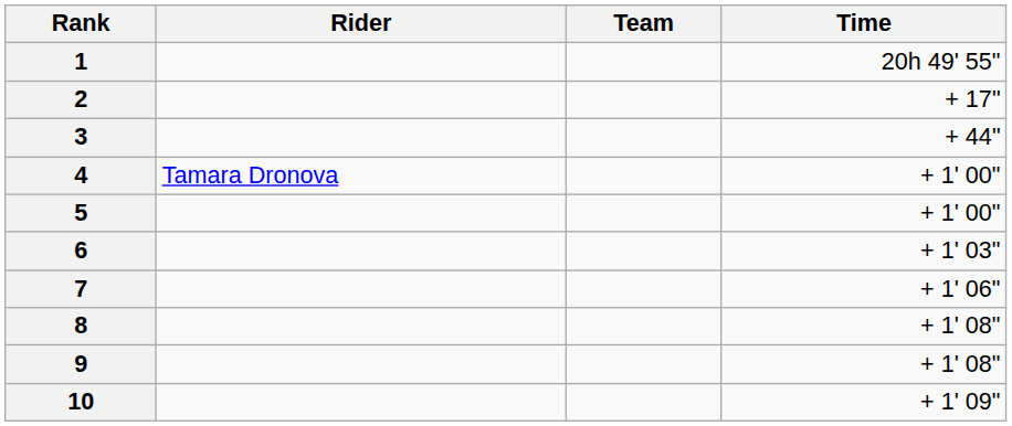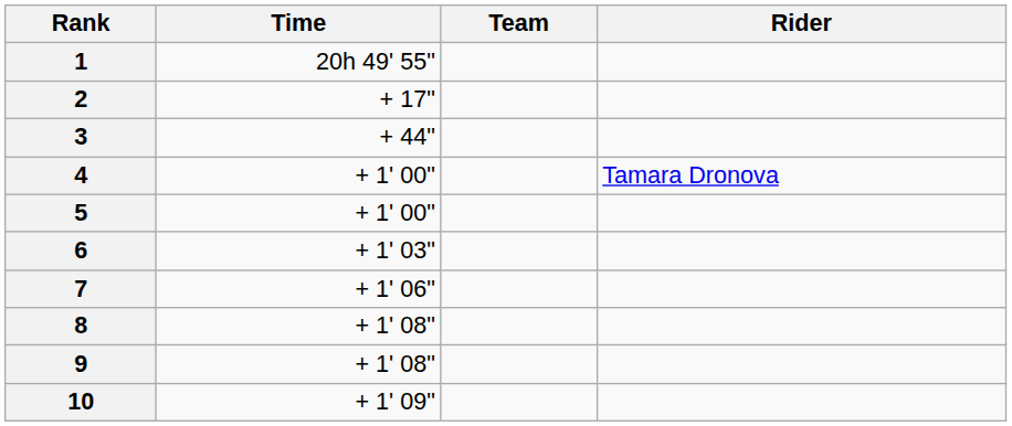columns swapped: Rider <-> Time
